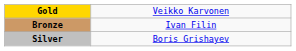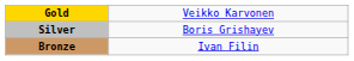rows swapped: Silver <-> Bronze
